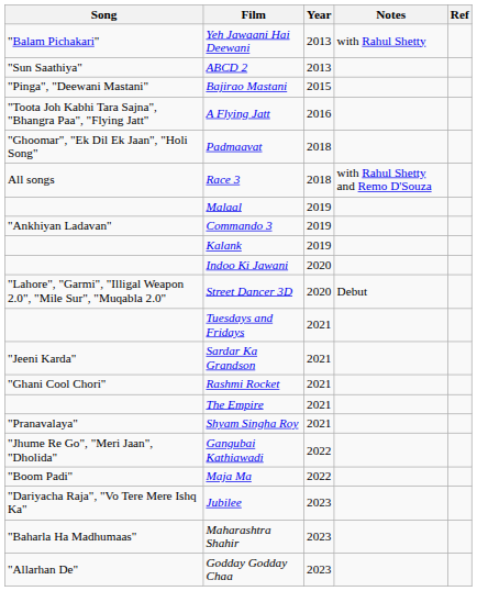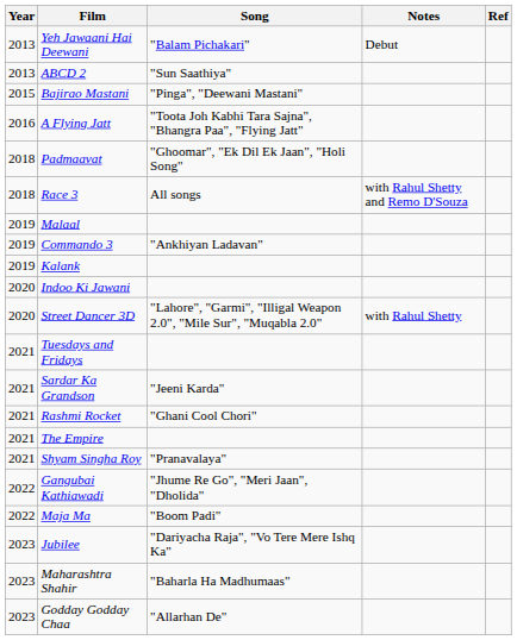columns swapped: Year <-> Song
Yeh Jawaani Hai Deewani | Notes: with Rahul Shetty -> Debut
Street Dancer 3D | Notes: Debut -> with Rahul Shetty
